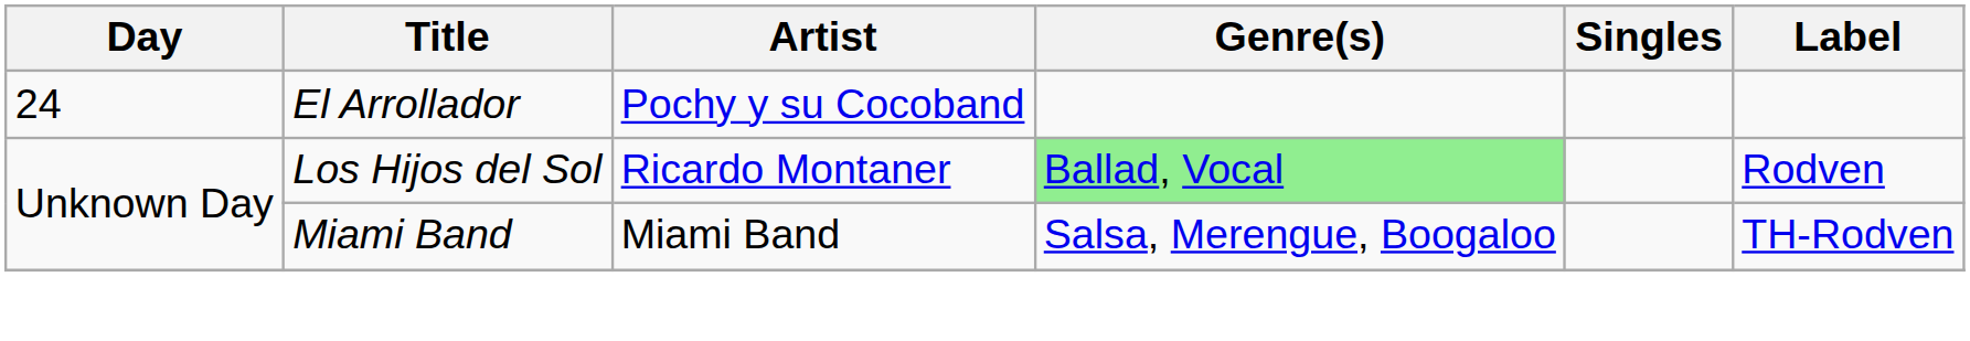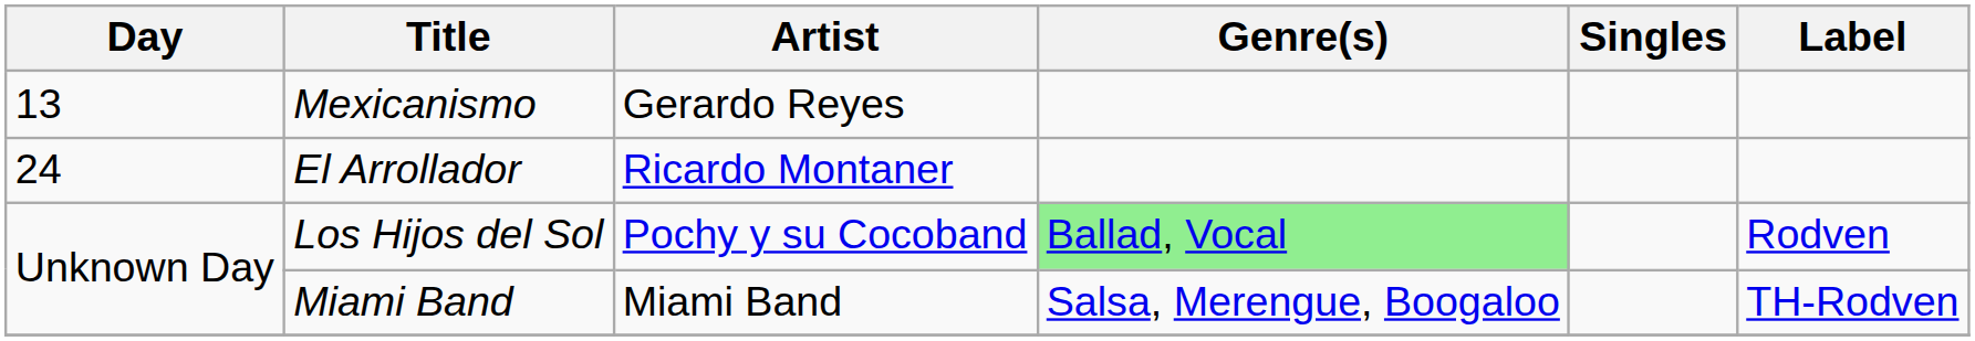+ row: 13 | Mexicanismo | Gerardo Reyes
El Arrollador | Artist: Pochy y su Cocoband -> Ricardo Montaner
Los Hijos del Sol | Artist: Ricardo Montaner -> Pochy y su Cocoband
